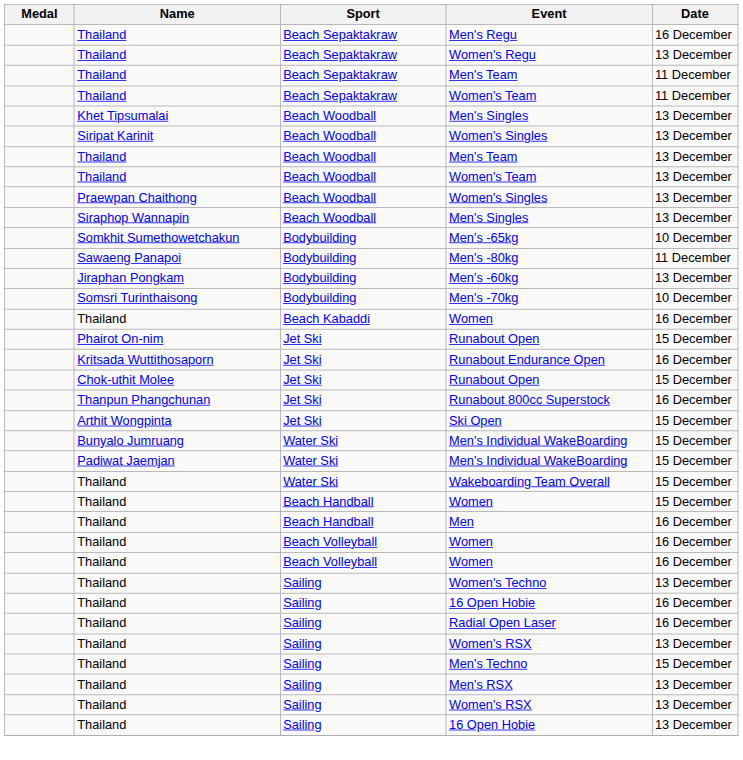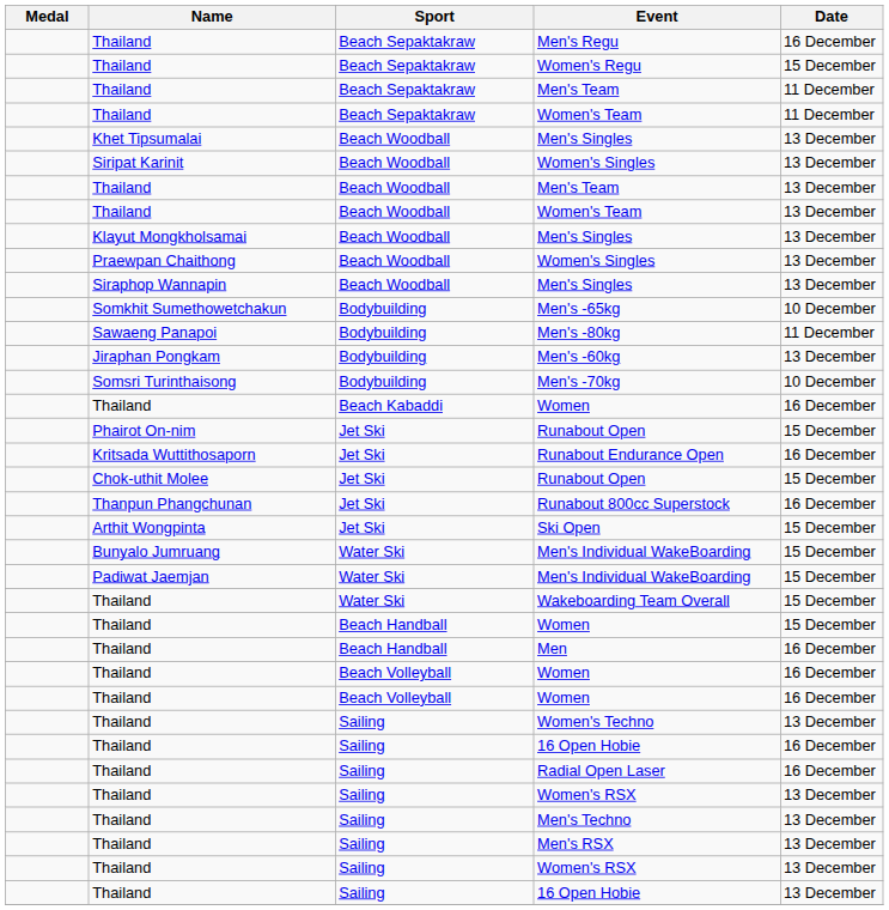Women's Regu | Date: 13 December -> 15 December
+ row: Klayut Mongkholsamai | Beach Woodball | Men's Singles | 13 December
Men's Techno | Date: 15 December -> 13 December
